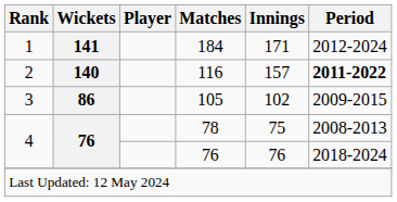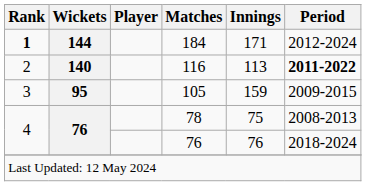184 | Rank: normal -> bold
184 | Wickets: 141 -> 144
116 | Innings: 157 -> 113
105 | Wickets: 86 -> 95
105 | Innings: 102 -> 159
